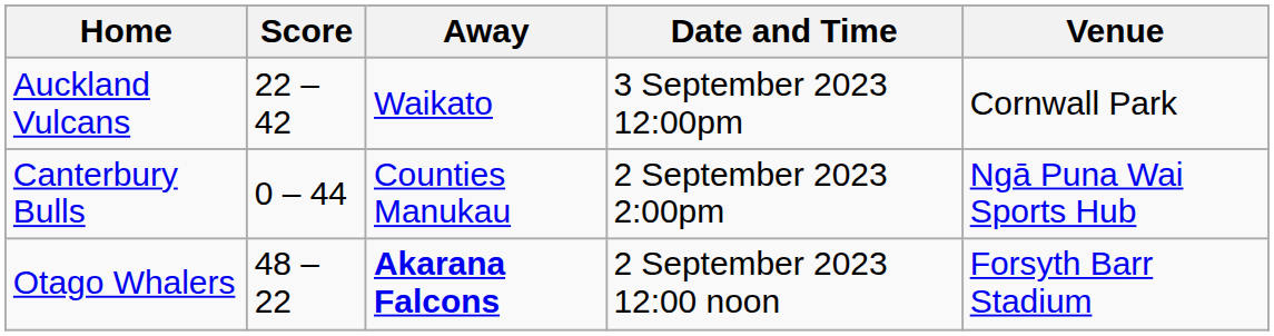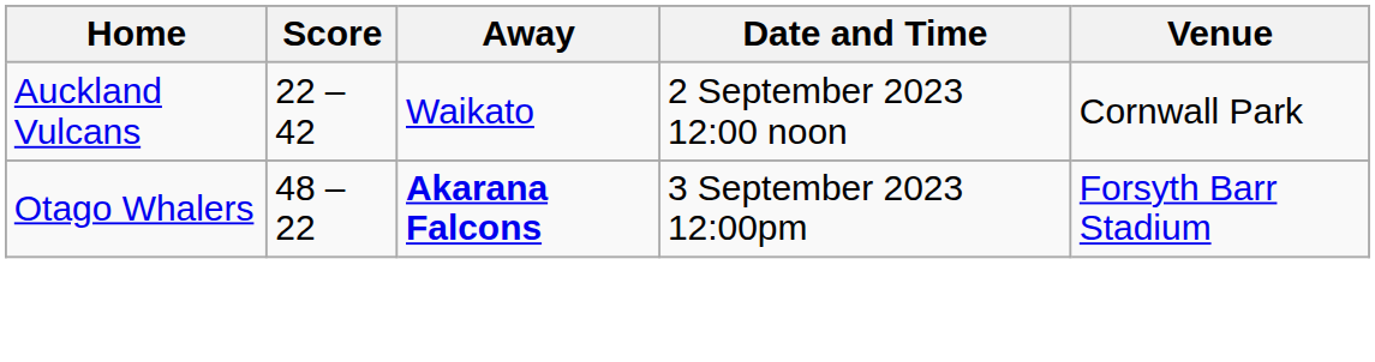Auckland Vulcans | Date and Time: 3 September 2023 12:00pm -> 2 September 2023 12:00 noon
- row: Canterbury Bulls | 0 – 44 | Counties Manukau | 2 September 2023 2:00pm | Ngā Puna Wai Sports Hub
Otago Whalers | Date and Time: 2 September 2023 12:00 noon -> 3 September 2023 12:00pm
